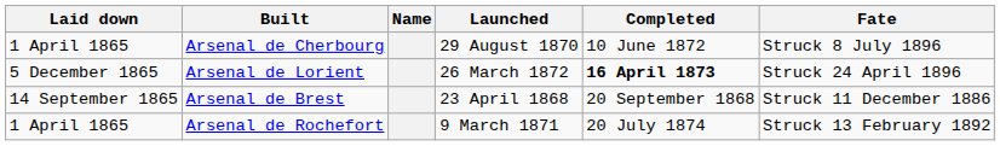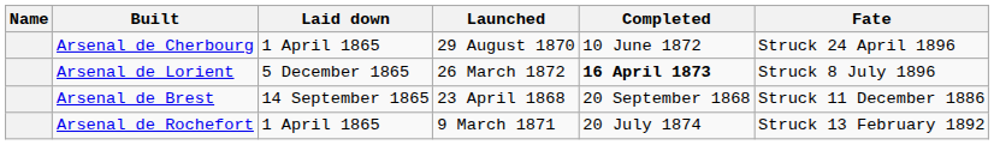columns swapped: Name <-> Laid down
Arsenal de Cherbourg | Fate: Struck 8 July 1896 -> Struck 24 April 1896
Arsenal de Lorient | Fate: Struck 24 April 1896 -> Struck 8 July 1896
